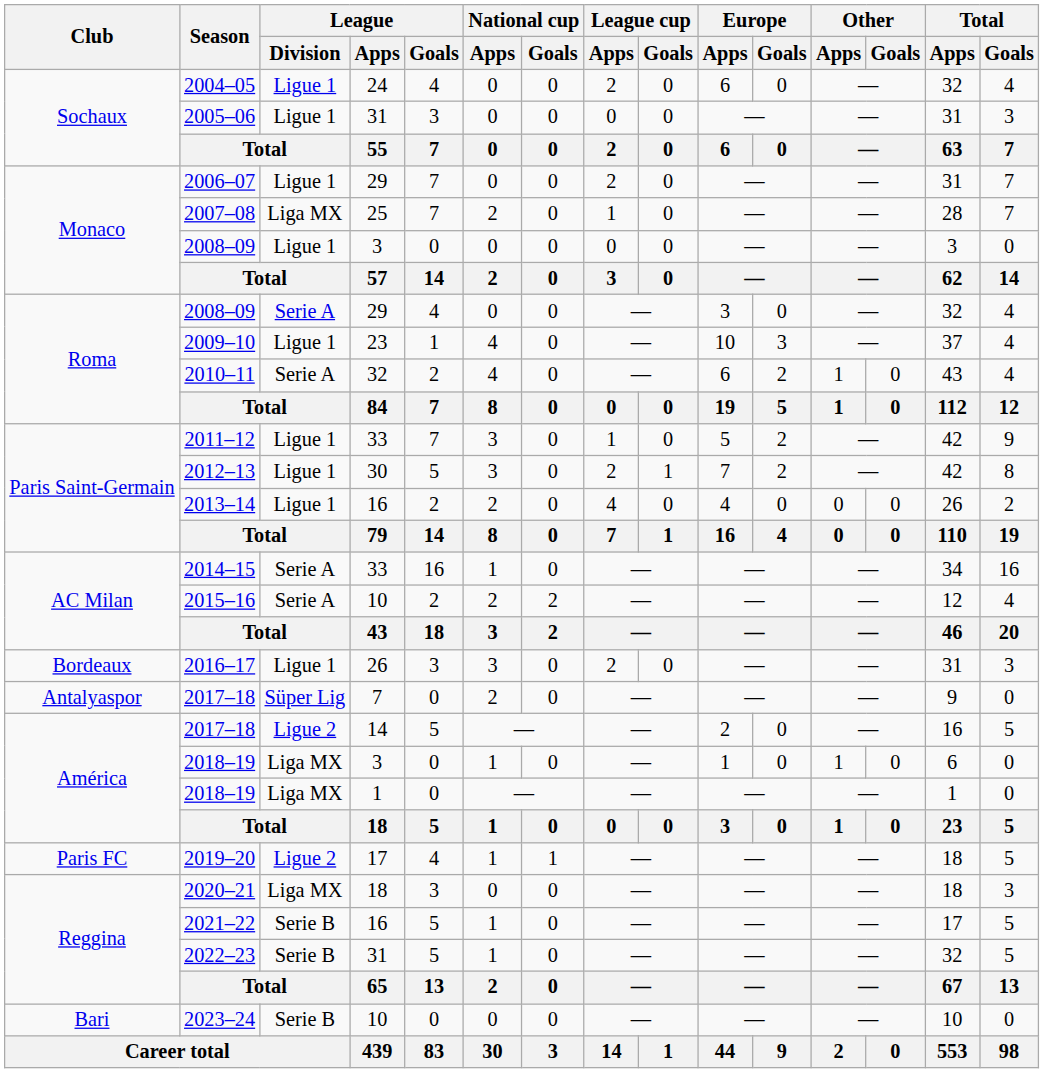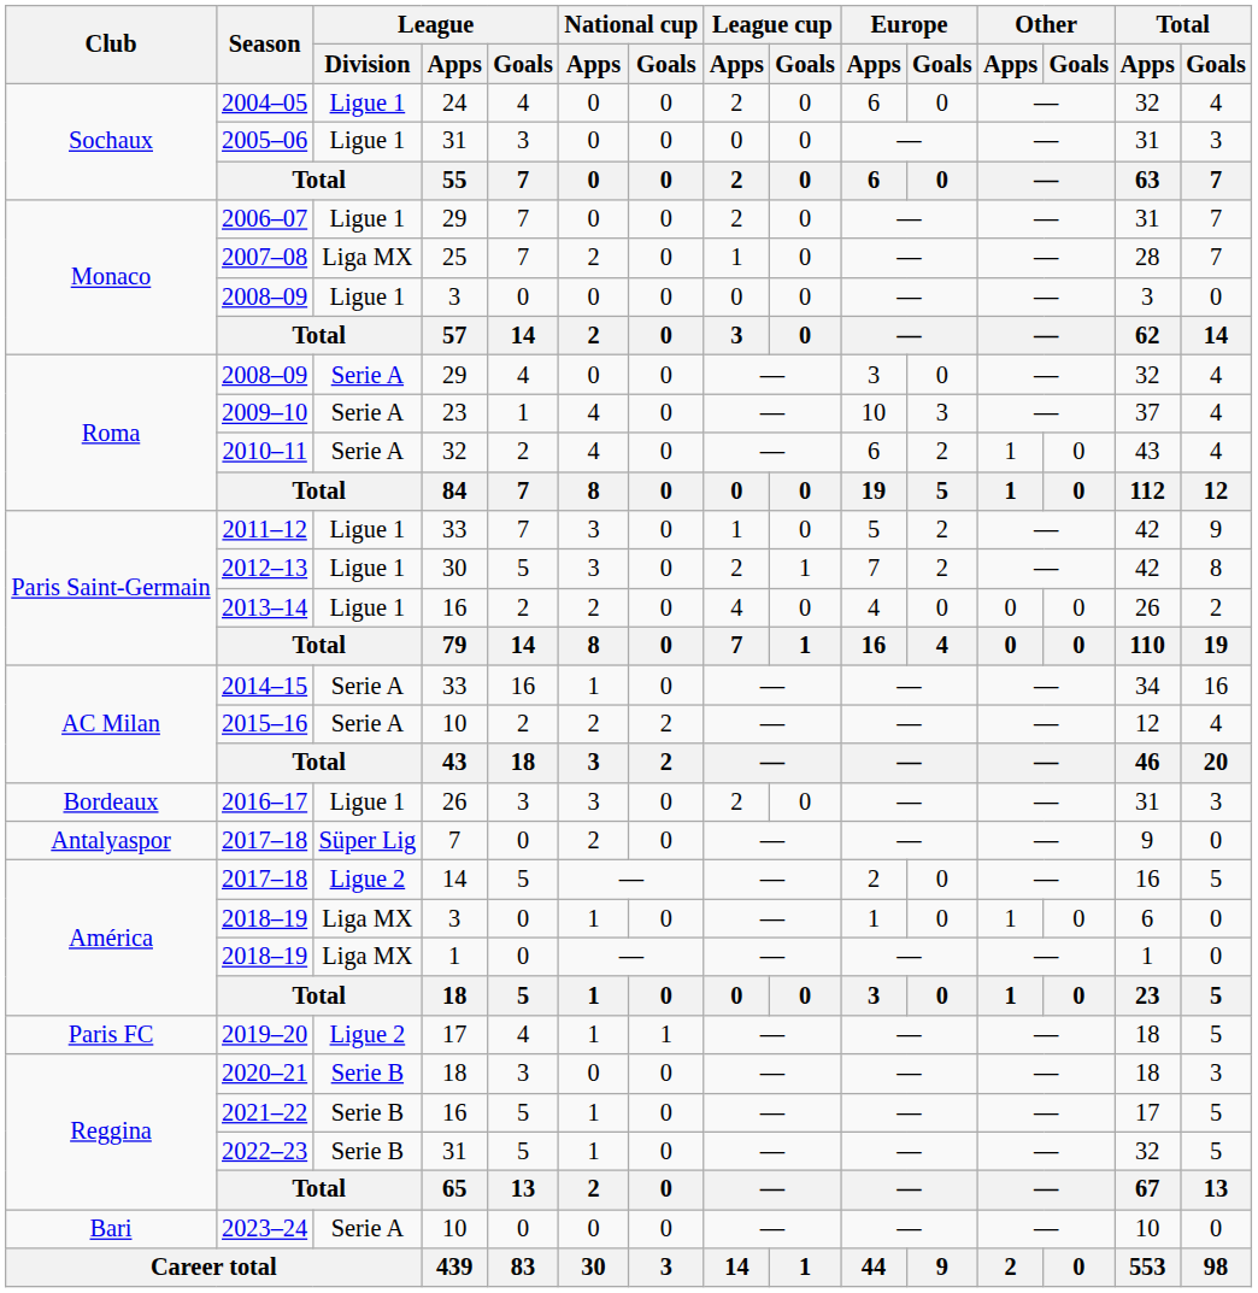2009–10 | League / Division: Ligue 1 -> Serie A
2020–21 | League / Division: Liga MX -> Serie B
2023–24 | League / Division: Serie B -> Serie A
